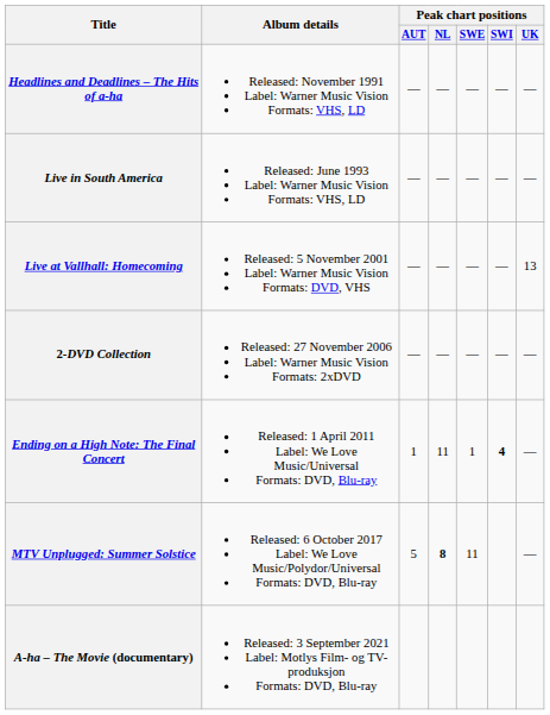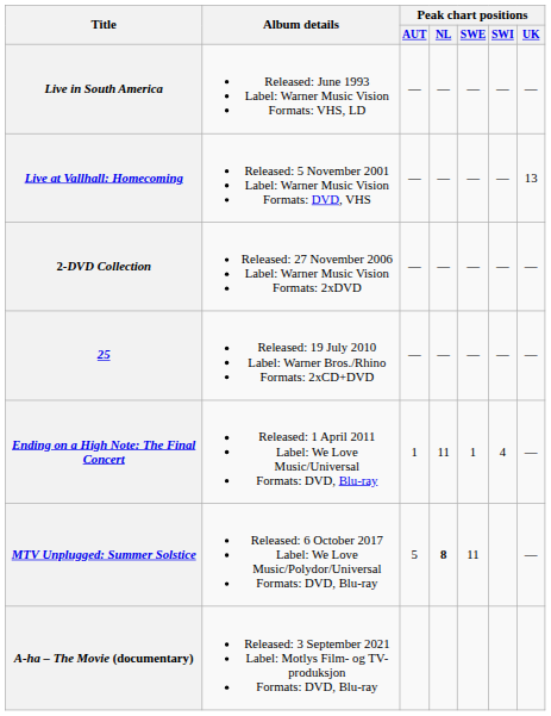- row: Headlines and Deadlines – The Hits of a-ha | Released: November 1991 Label: Warner Music Vision Formats: VHS, LD | — | — | — | — | —
+ row: 25 | Released: 19 July 2010 Label: Warner Bros./Rhino Formats: 2xCD+DVD | — | — | — | — | —
Ending on a High Note: The Final Concert | Peak chart positions / SWI: bold -> normal
